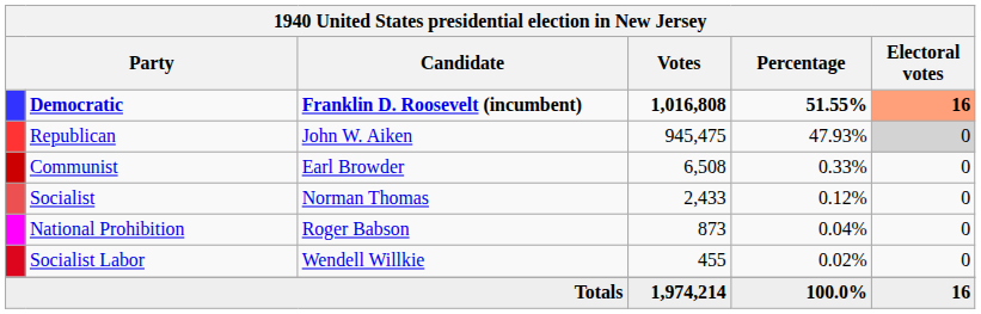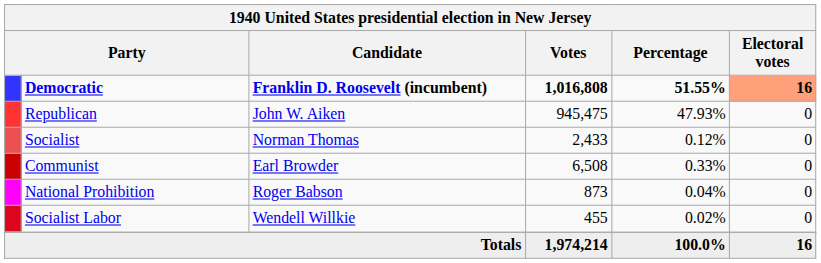Republican | Electoral votes: lightgrey background -> no background
rows swapped: Communist <-> Socialist
